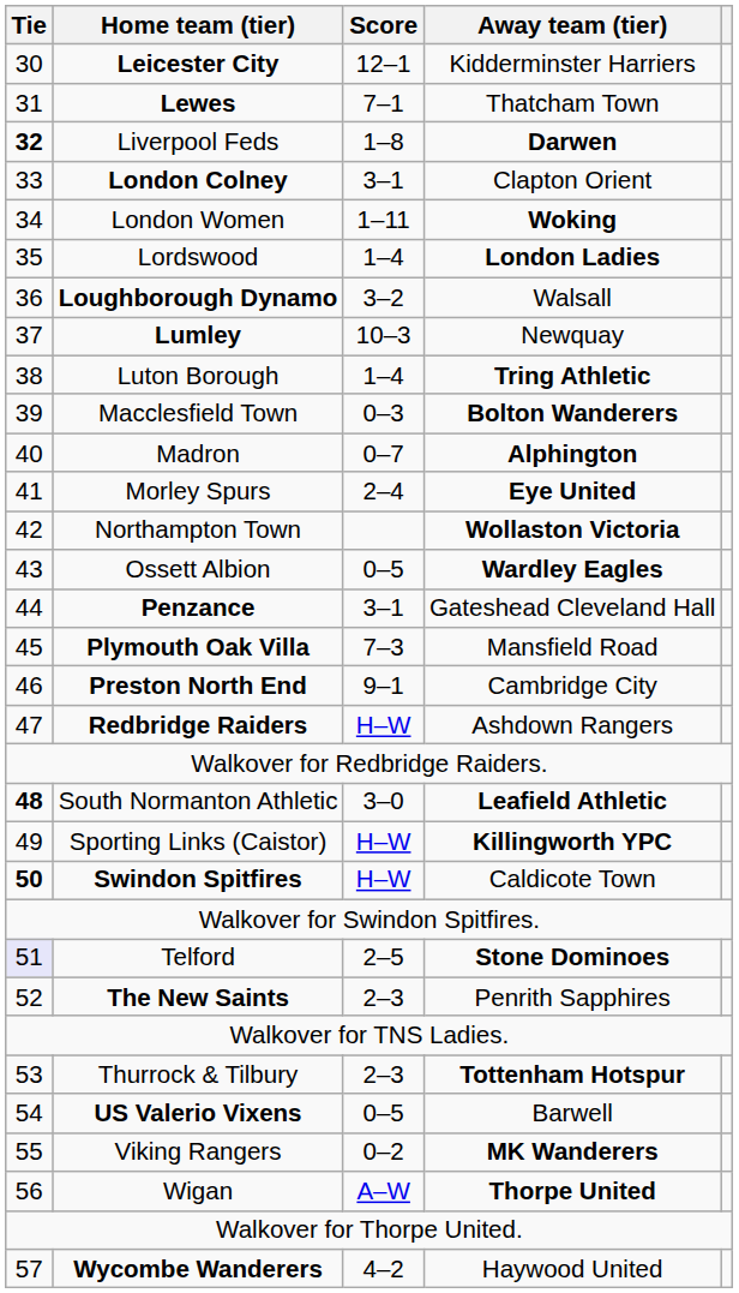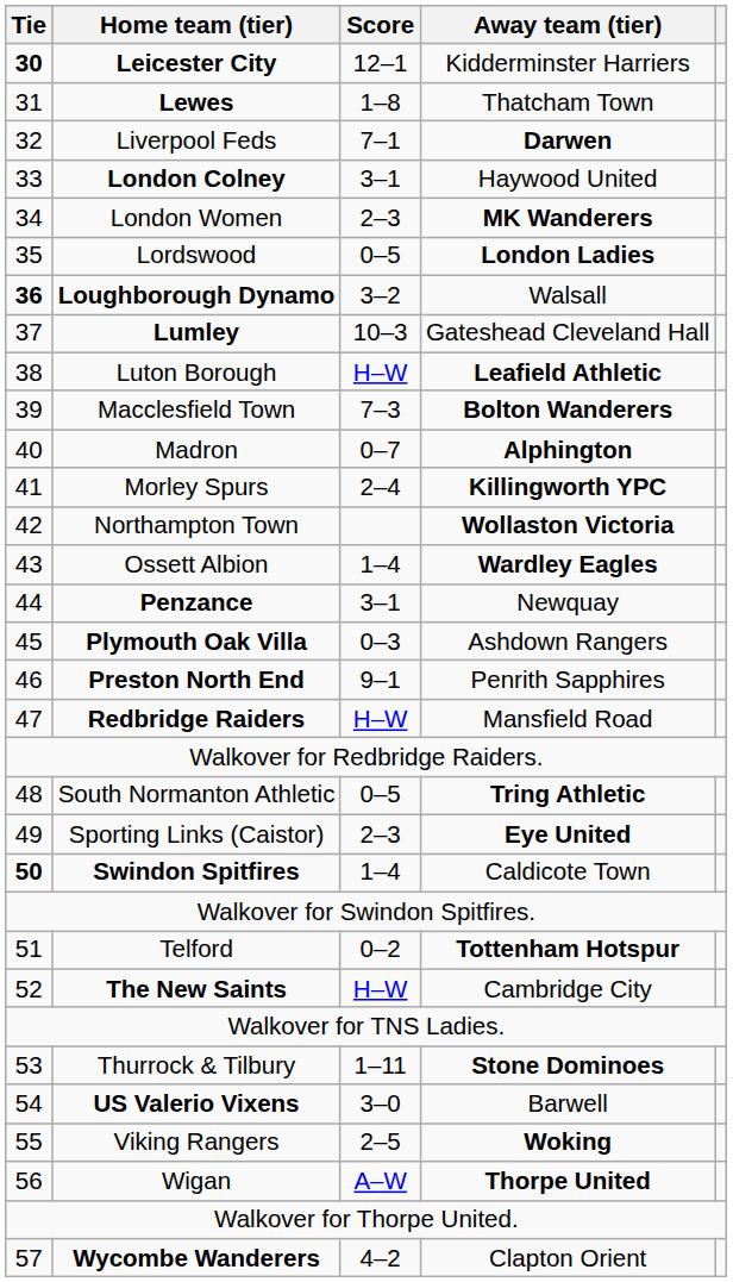Leicester City | Tie: normal -> bold
Lewes | Score: 7–1 -> 1–8
Liverpool Feds | Tie: bold -> normal
Liverpool Feds | Score: 1–8 -> 7–1
London Colney | Away team (tier): Clapton Orient -> Haywood United
London Women | Score: 1–11 -> 2–3
London Women | Away team (tier): Woking -> MK Wanderers
Lordswood | Score: 1–4 -> 0–5
Loughborough Dynamo | Tie: normal -> bold
Lumley | Away team (tier): Newquay -> Gateshead Cleveland Hall
Luton Borough | Score: 1–4 -> H–W
Luton Borough | Away team (tier): Tring Athletic -> Leafield Athletic
Macclesfield Town | Score: 0–3 -> 7–3
Morley Spurs | Away team (tier): Eye United -> Killingworth YPC
Ossett Albion | Score: 0–5 -> 1–4
Penzance | Away team (tier): Gateshead Cleveland Hall -> Newquay
Plymouth Oak Villa | Score: 7–3 -> 0–3
Plymouth Oak Villa | Away team (tier): Mansfield Road -> Ashdown Rangers
Preston North End | Away team (tier): Cambridge City -> Penrith Sapphires
Redbridge Raiders | Away team (tier): Ashdown Rangers -> Mansfield Road
South Normanton Athletic | Tie: bold -> normal
South Normanton Athletic | Score: 3–0 -> 0–5
South Normanton Athletic | Away team (tier): Leafield Athletic -> Tring Athletic
Sporting Links (Caistor) | Score: H–W -> 2–3
Sporting Links (Caistor) | Away team (tier): Killingworth YPC -> Eye United
Swindon Spitfires | Score: H–W -> 1–4
Telford | Tie: lavender background -> no background
Telford | Score: 2–5 -> 0–2
Telford | Away team (tier): Stone Dominoes -> Tottenham Hotspur
The New Saints | Score: 2–3 -> H–W
The New Saints | Away team (tier): Penrith Sapphires -> Cambridge City
Thurrock & Tilbury | Score: 2–3 -> 1–11
Thurrock & Tilbury | Away team (tier): Tottenham Hotspur -> Stone Dominoes
US Valerio Vixens | Score: 0–5 -> 3–0
Viking Rangers | Score: 0–2 -> 2–5
Viking Rangers | Away team (tier): MK Wanderers -> Woking
Wycombe Wanderers | Away team (tier): Haywood United -> Clapton Orient
